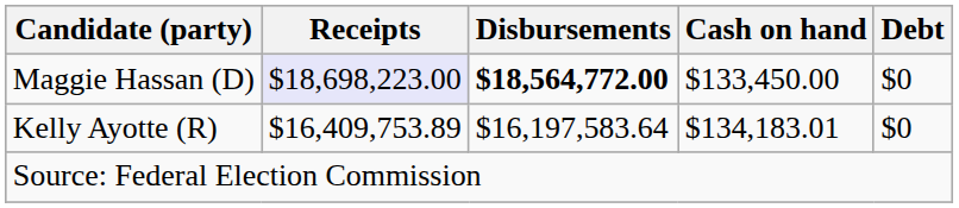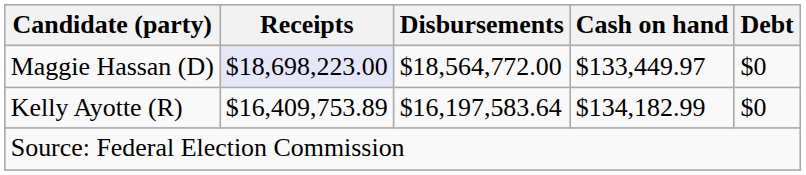Maggie Hassan (D) | Disbursements: bold -> normal
Maggie Hassan (D) | Cash on hand: $133,450.00 -> $133,449.97
Kelly Ayotte (R) | Cash on hand: $134,183.01 -> $134,182.99
